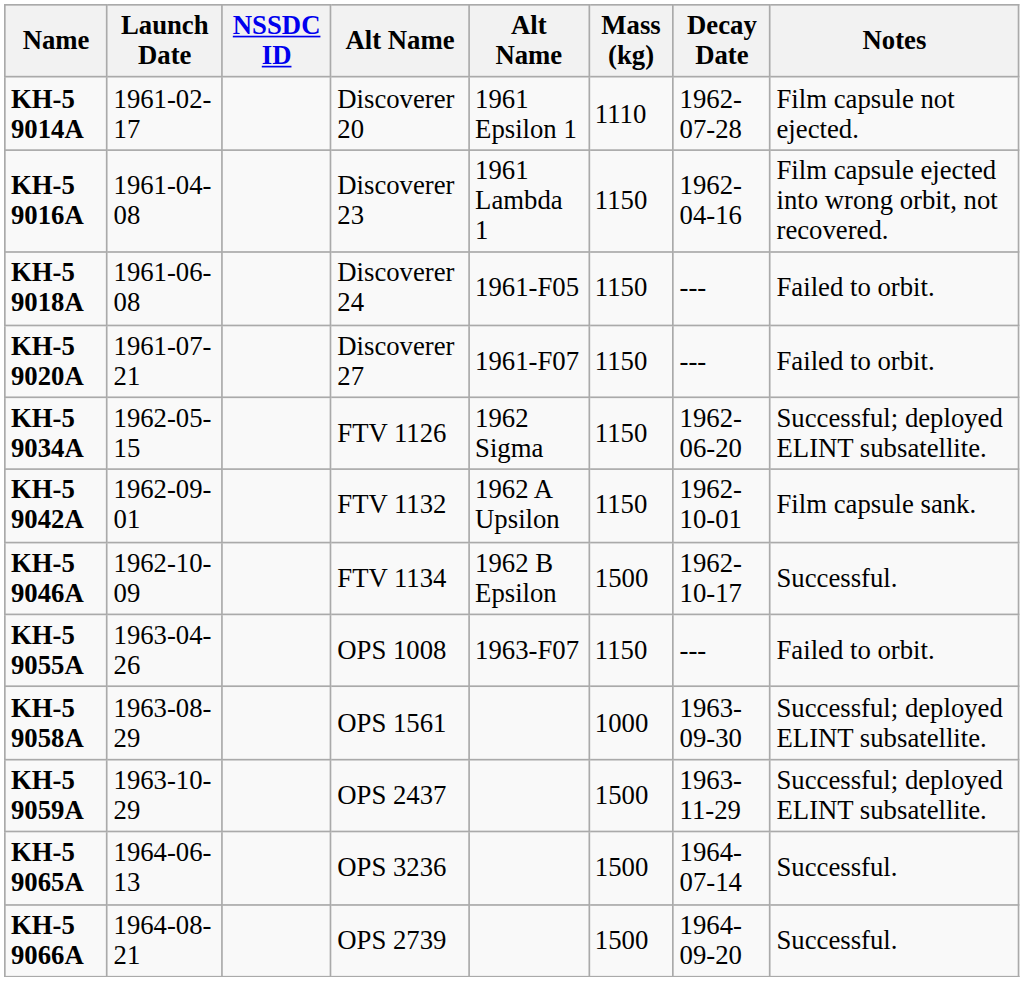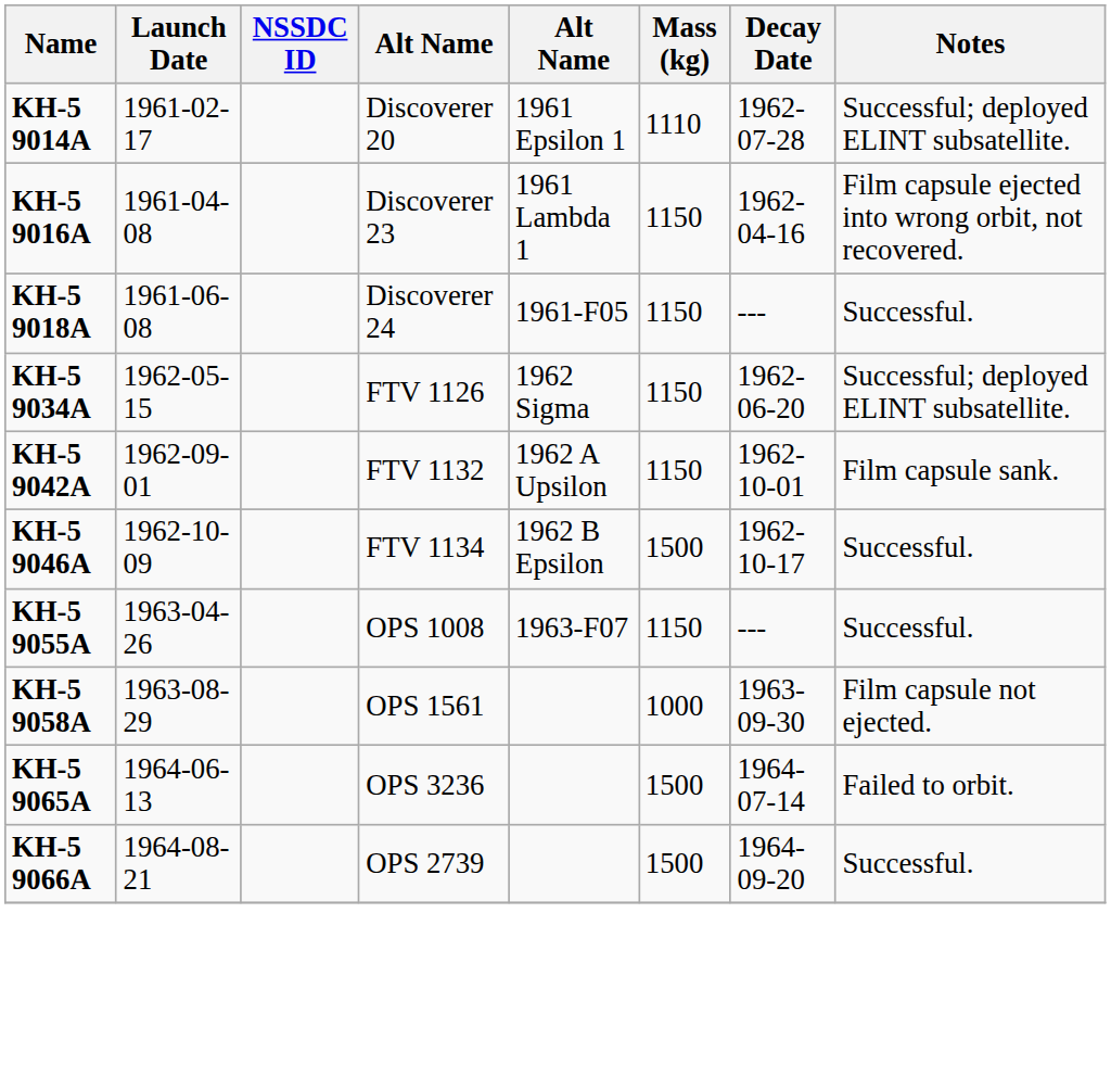KH-5 9014A | Notes: Film capsule not ejected. -> Successful; deployed ELINT subsatellite.
KH-5 9018A | Notes: Failed to orbit. -> Successful.
- row: KH-5 9020A | 1961-07-21 | Discoverer 27 | 1961-F07 | 1150 | --- | Failed to orbit.
KH-5 9055A | Notes: Failed to orbit. -> Successful.
KH-5 9058A | Notes: Successful; deployed ELINT subsatellite. -> Film capsule not ejected.
- row: KH-5 9059A | 1963-10-29 | OPS 2437 | 1500 | 1963-11-29 | Successful; deployed ELINT subsatellite.
KH-5 9065A | Notes: Successful. -> Failed to orbit.
